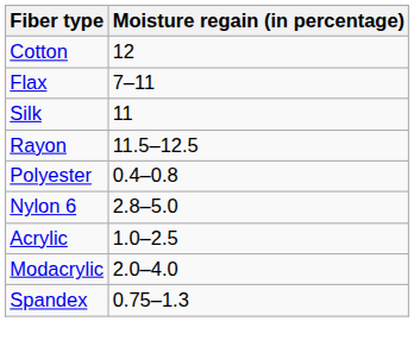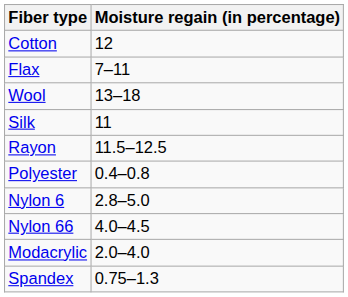+ row: Wool | 13–18
+ row: Nylon 66 | 4.0–4.5
- row: Acrylic | 1.0–2.5
